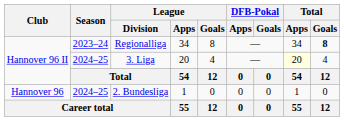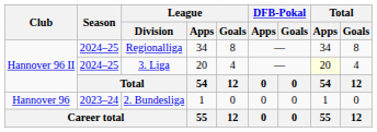Regionalliga | Season: 2023–24 -> 2024–25
Regionalliga | Total / Goals: bold -> normal
2. Bundesliga | Season: 2024–25 -> 2023–24
